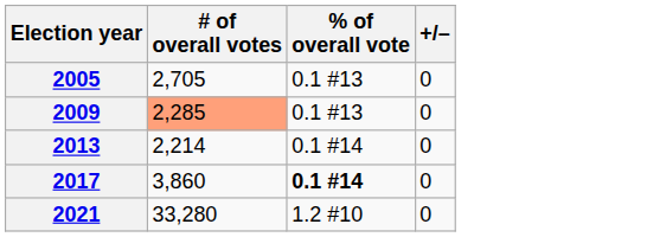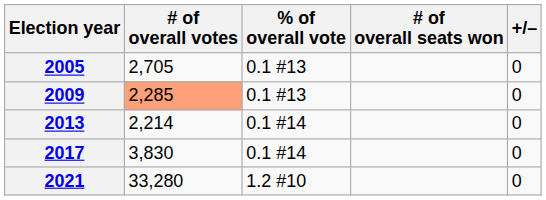+ column: # of overall seats won
2017 | # of overall votes: 3,860 -> 3,830
2017 | % of overall vote: bold -> normal
